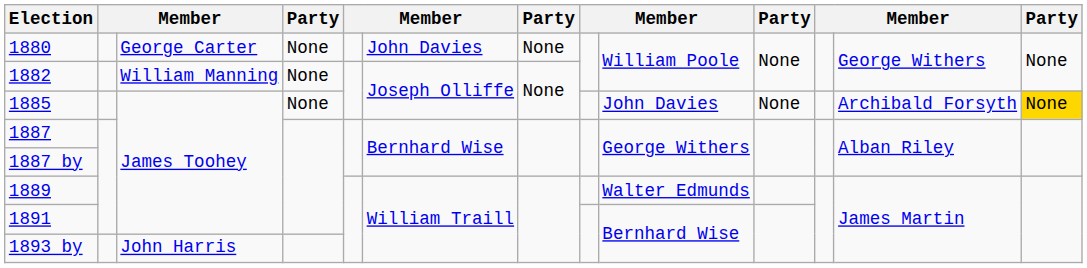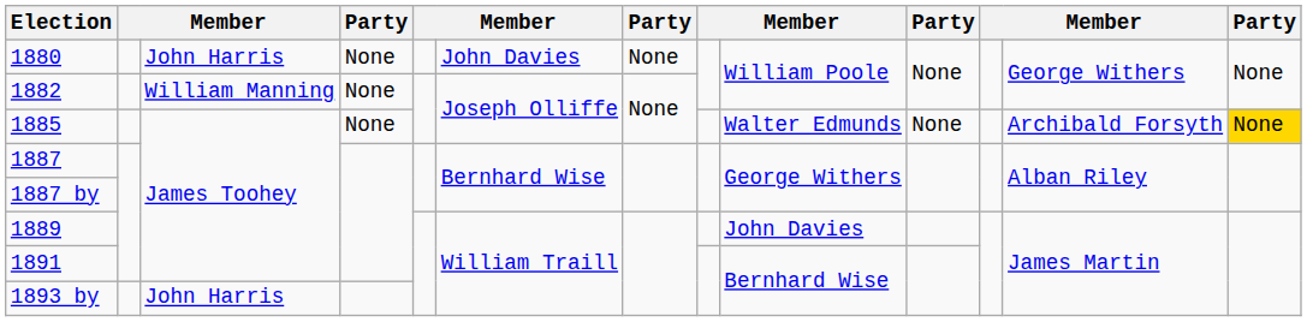1880 | column 3: George Carter -> John Harris
1885 | column 9: John Davies -> Walter Edmunds
1889 | column 9: Walter Edmunds -> John Davies
